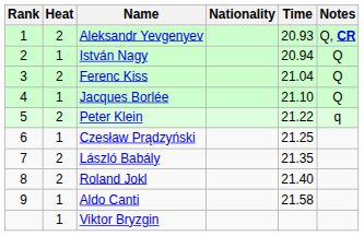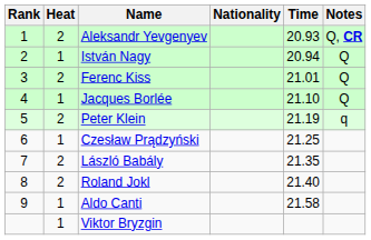Ferenc Kiss | Time: 21.04 -> 21.01
Peter Klein | Time: 21.22 -> 21.19
